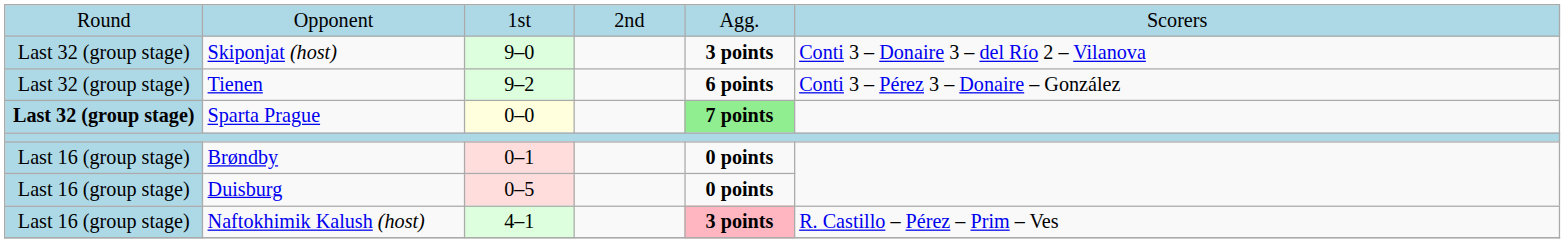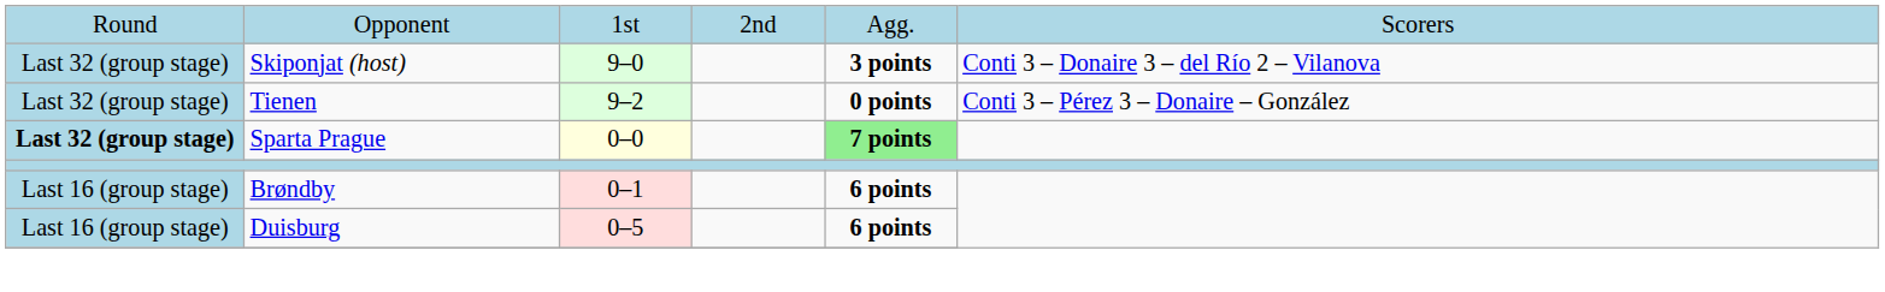Tienen | column 5: 6 points -> 0 points
Brøndby | column 5: 0 points -> 6 points
Duisburg | column 5: 0 points -> 6 points
- row: Last 16 (group stage) | Naftokhimik Kalush (host) | 4–1 | 3 points | R. Castillo – Pérez – Prim – Ves
